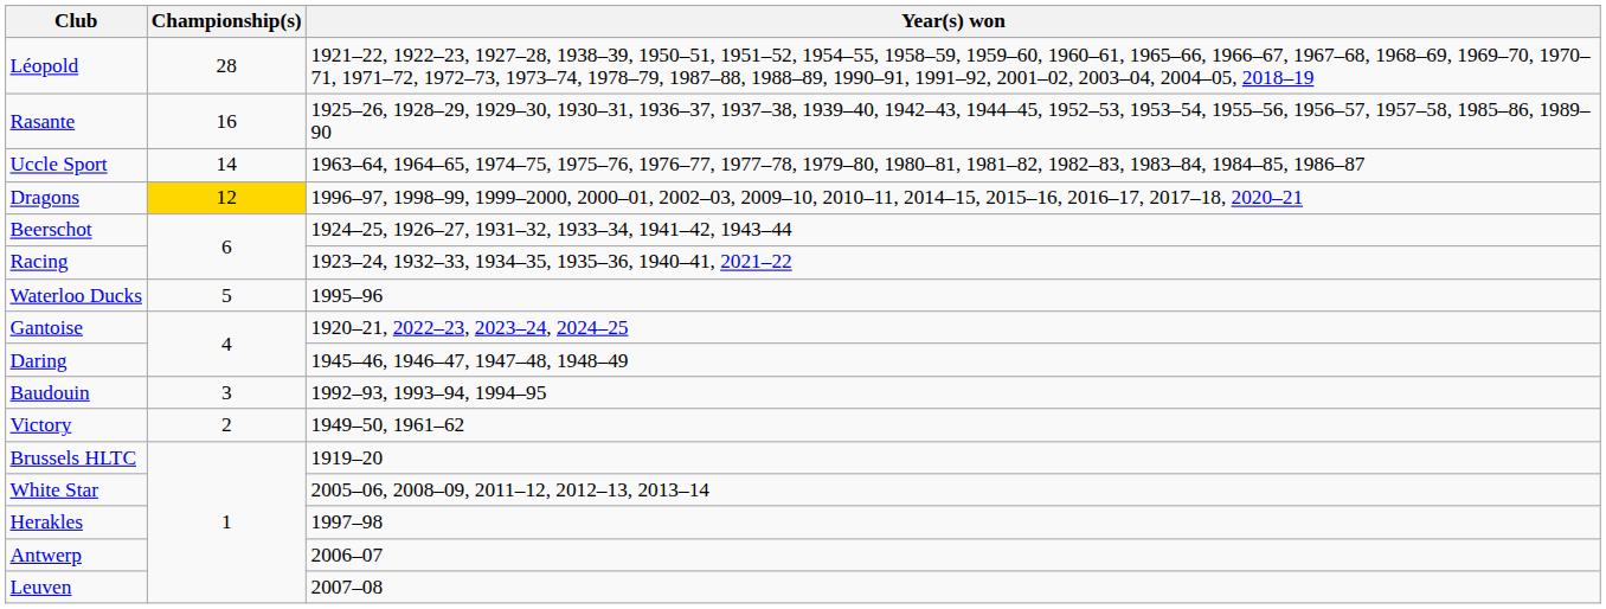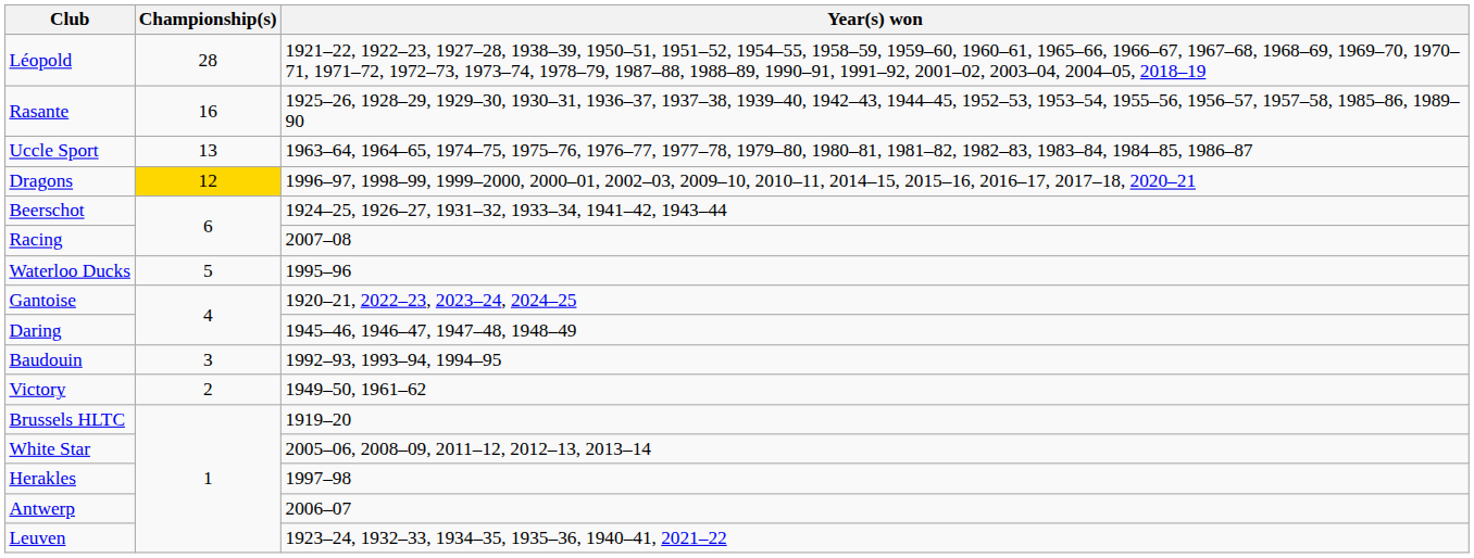Uccle Sport | Championship(s): 14 -> 13
Racing | Year(s) won: 1923–24, 1932–33, 1934–35, 1935–36, 1940–41, 2021–22 -> 2007–08
Leuven | Year(s) won: 2007–08 -> 1923–24, 1932–33, 1934–35, 1935–36, 1940–41, 2021–22
